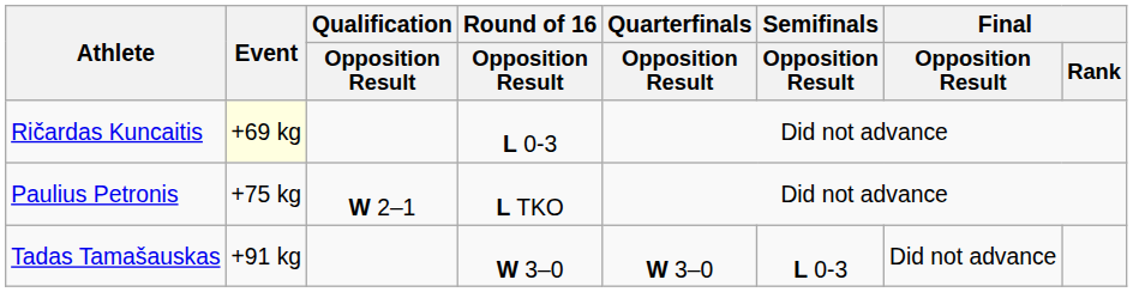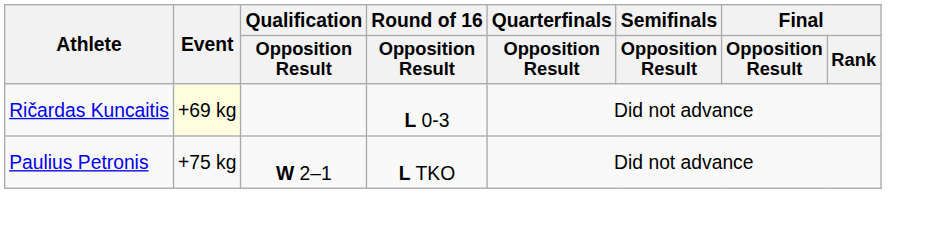- row: Tadas Tamašauskas | +91 kg | W 3–0 | W 3–0 | L 0-3 | Did not advance
